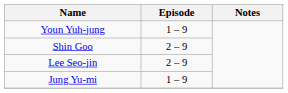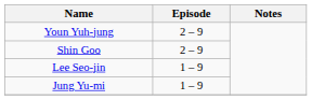Youn Yuh-jung | Episode: 1 – 9 -> 2 – 9
Lee Seo-jin | Episode: 2 – 9 -> 1 – 9
